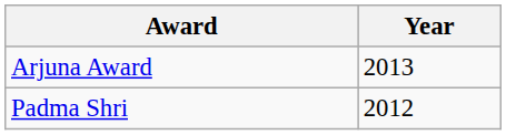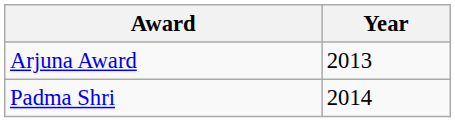Padma Shri | Year: 2012 -> 2014
